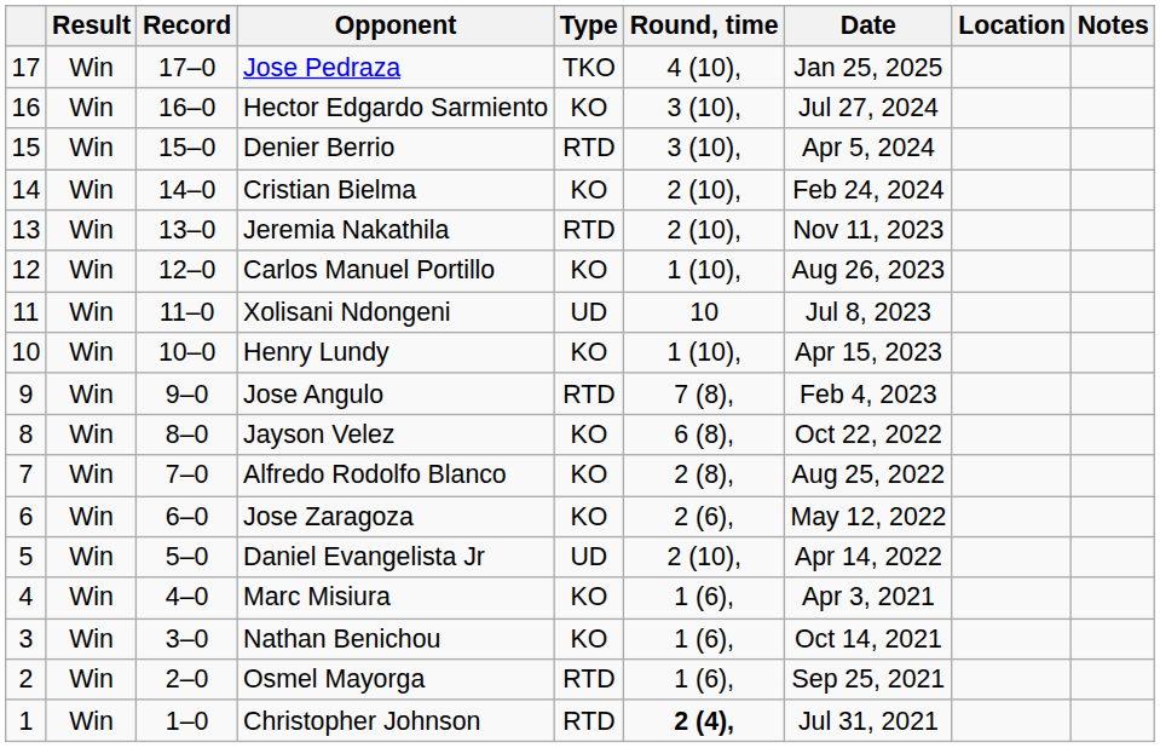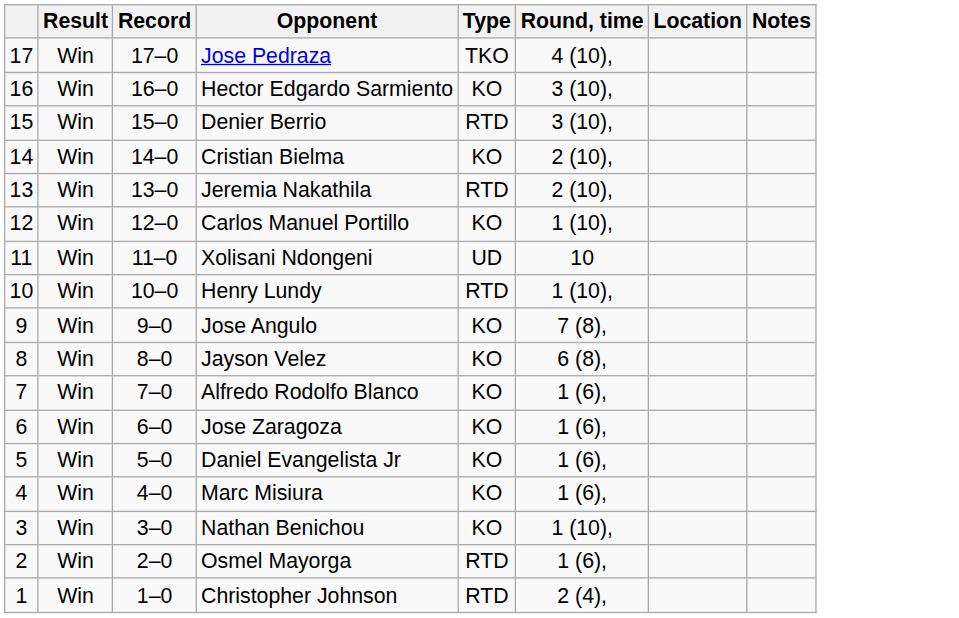- column: Date | Jan 25, 2025 | Jul 27, 2024 | Apr 5, 2024 | Feb 24, 2024 | Nov 11, 2023 | Aug 26, 2023 | Jul 8, 2023 | Apr 15, 2023 | Feb 4, 2023 | Oct 22, 2022 | Aug 25, 2022 | May 12, 2022 | Apr 14, 2022 | Apr 3, 2021 | Oct 14, 2021 | Sep 25, 2021 | Jul 31, 2021
Henry Lundy | Type: KO -> RTD
Jose Angulo | Type: RTD -> KO
Alfredo Rodolfo Blanco | Round, time: 2 (8), -> 1 (6),
Jose Zaragoza | Round, time: 2 (6), -> 1 (6),
Daniel Evangelista Jr | Type: UD -> KO
Daniel Evangelista Jr | Round, time: 2 (10), -> 1 (6),
Nathan Benichou | Round, time: 1 (6), -> 1 (10),
Christopher Johnson | Round, time: bold -> normal
